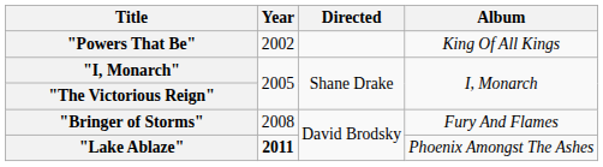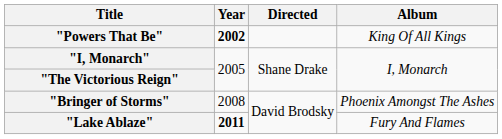"Powers That Be" | Year: normal -> bold
"Bringer of Storms" | Album: Fury And Flames -> Phoenix Amongst The Ashes
"Lake Ablaze" | Album: Phoenix Amongst The Ashes -> Fury And Flames
